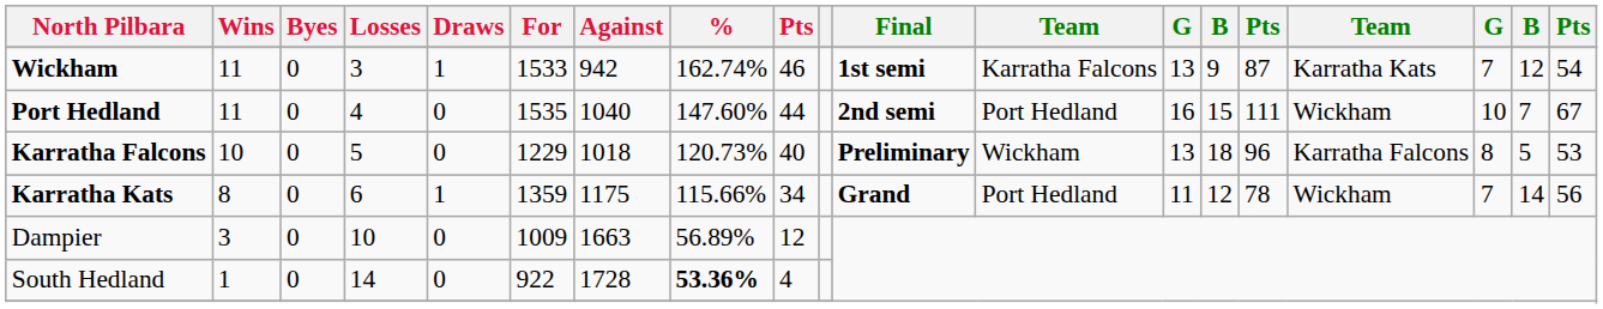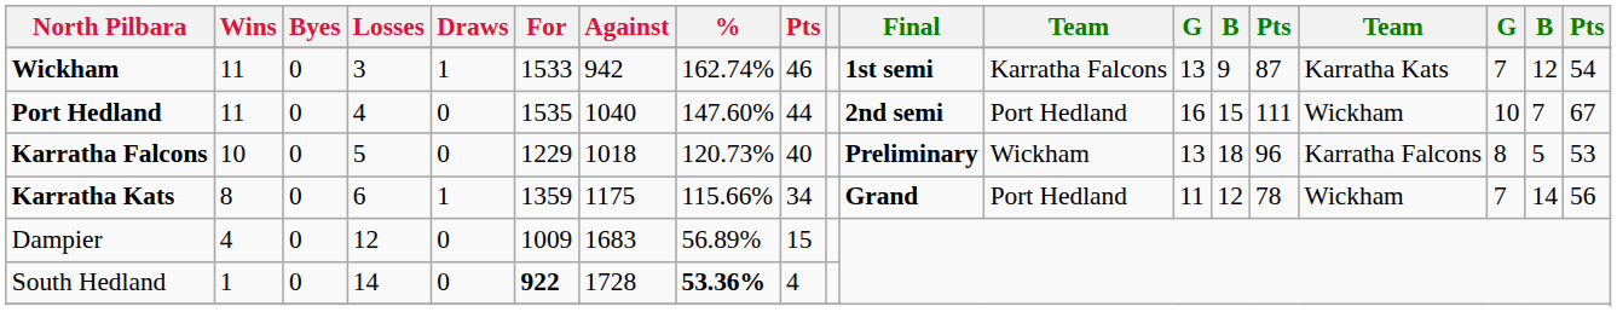Dampier | Wins: 3 -> 4
Dampier | Losses: 10 -> 12
Dampier | Against: 1663 -> 1683
Dampier | column 9: 12 -> 15
South Hedland | For: normal -> bold
